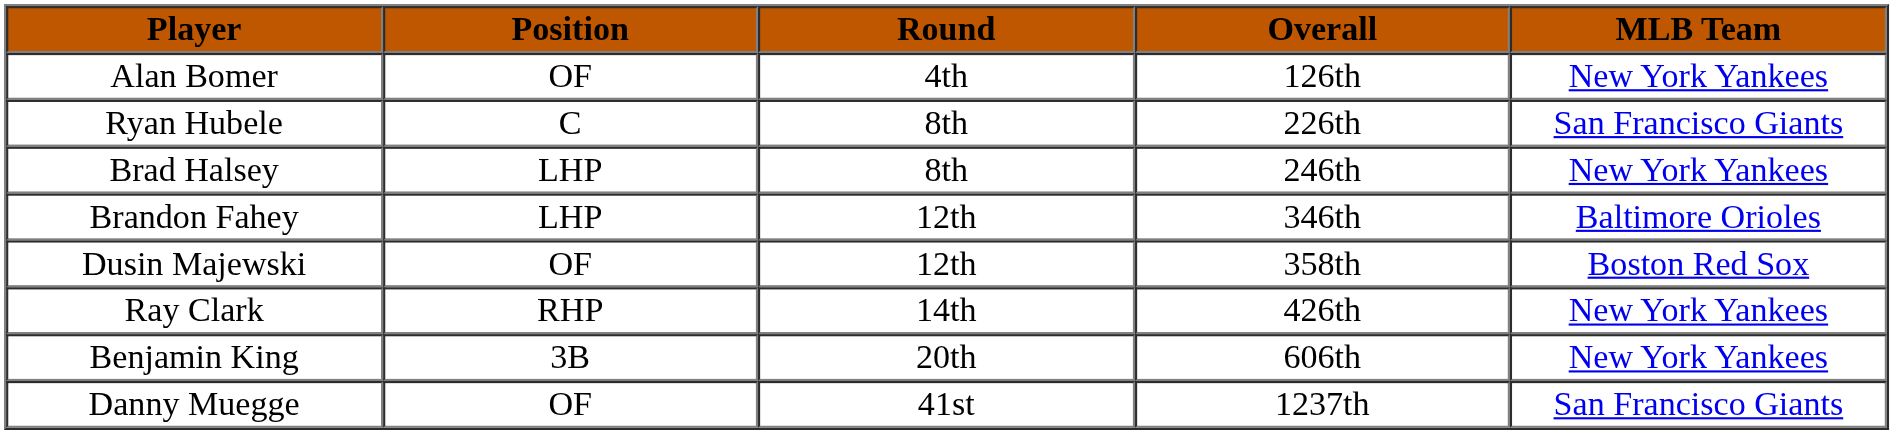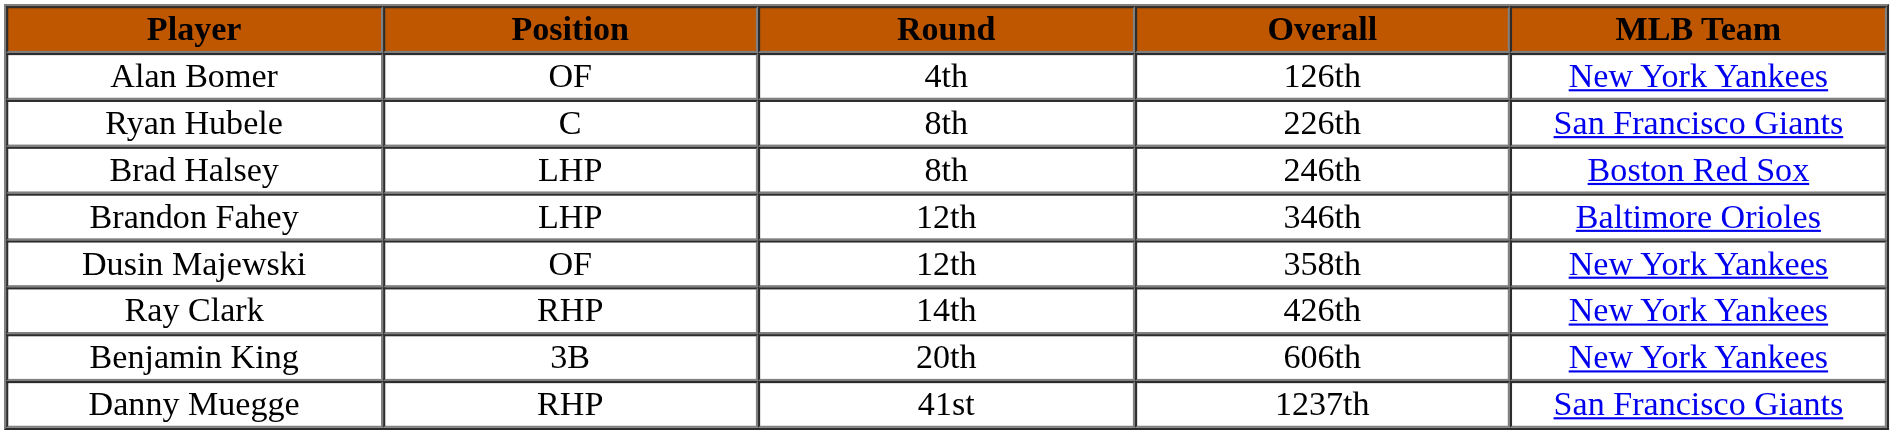Brad Halsey | MLB Team: New York Yankees -> Boston Red Sox
Dusin Majewski | MLB Team: Boston Red Sox -> New York Yankees
Danny Muegge | Position: OF -> RHP
